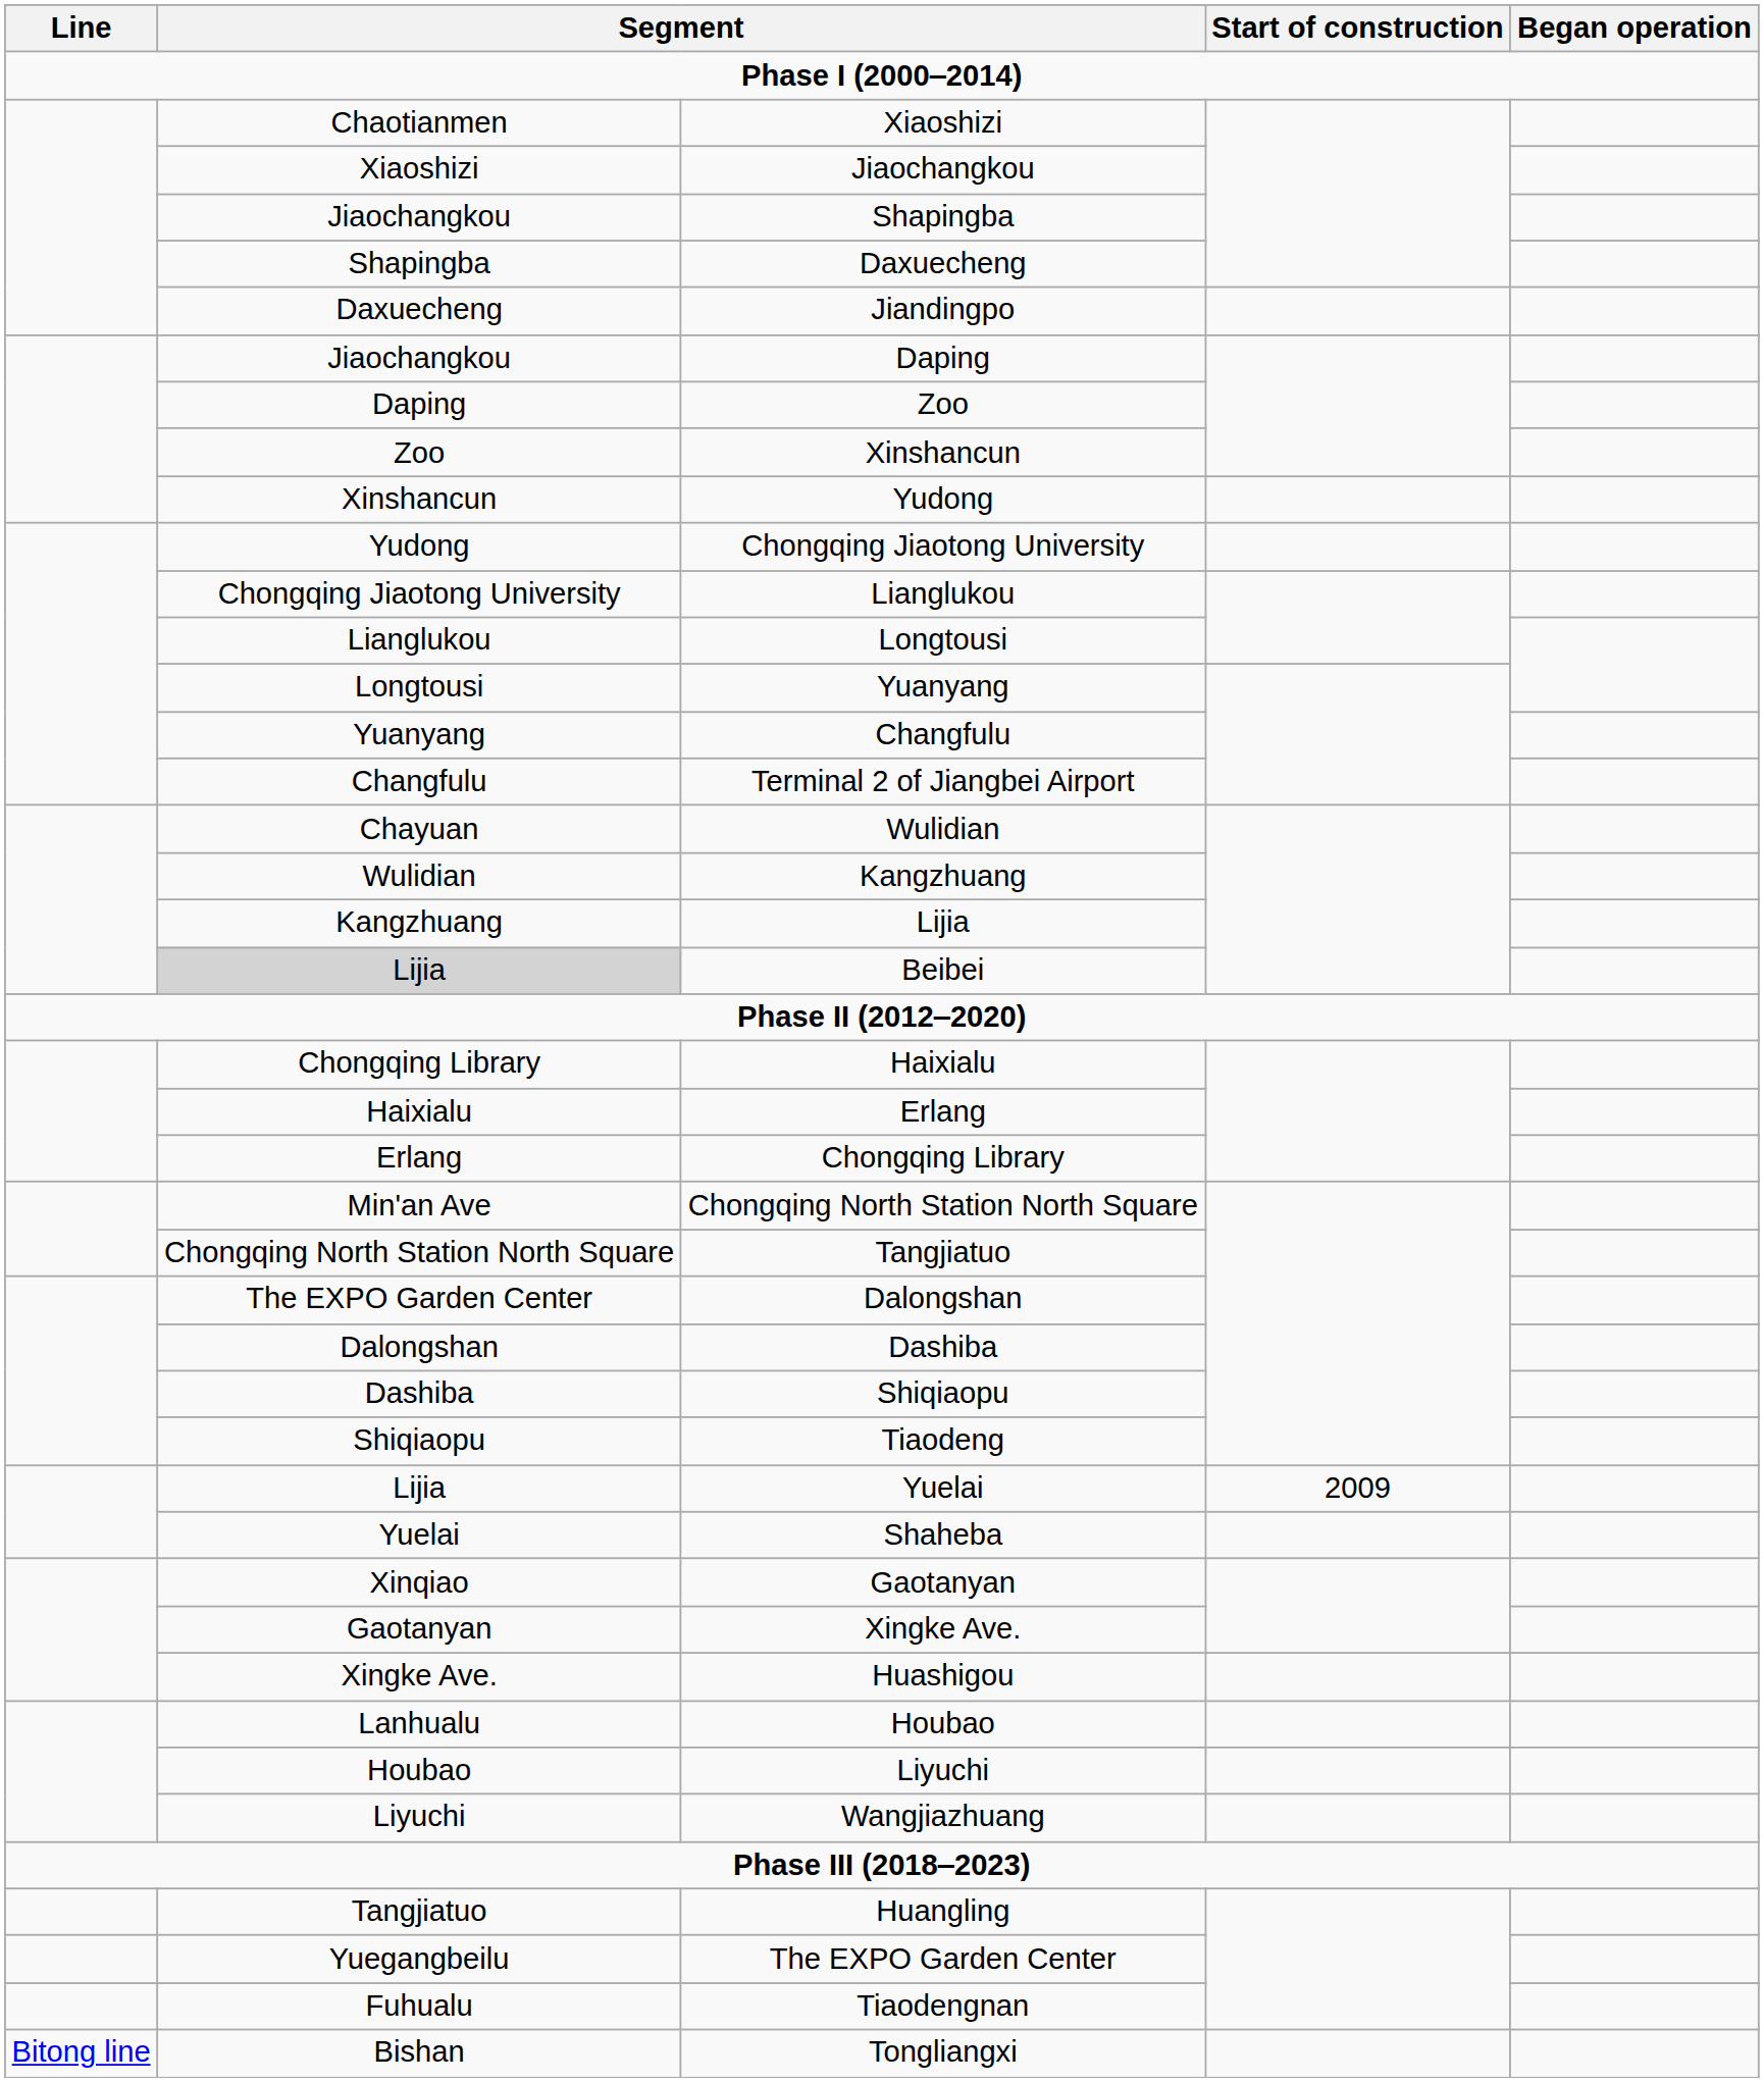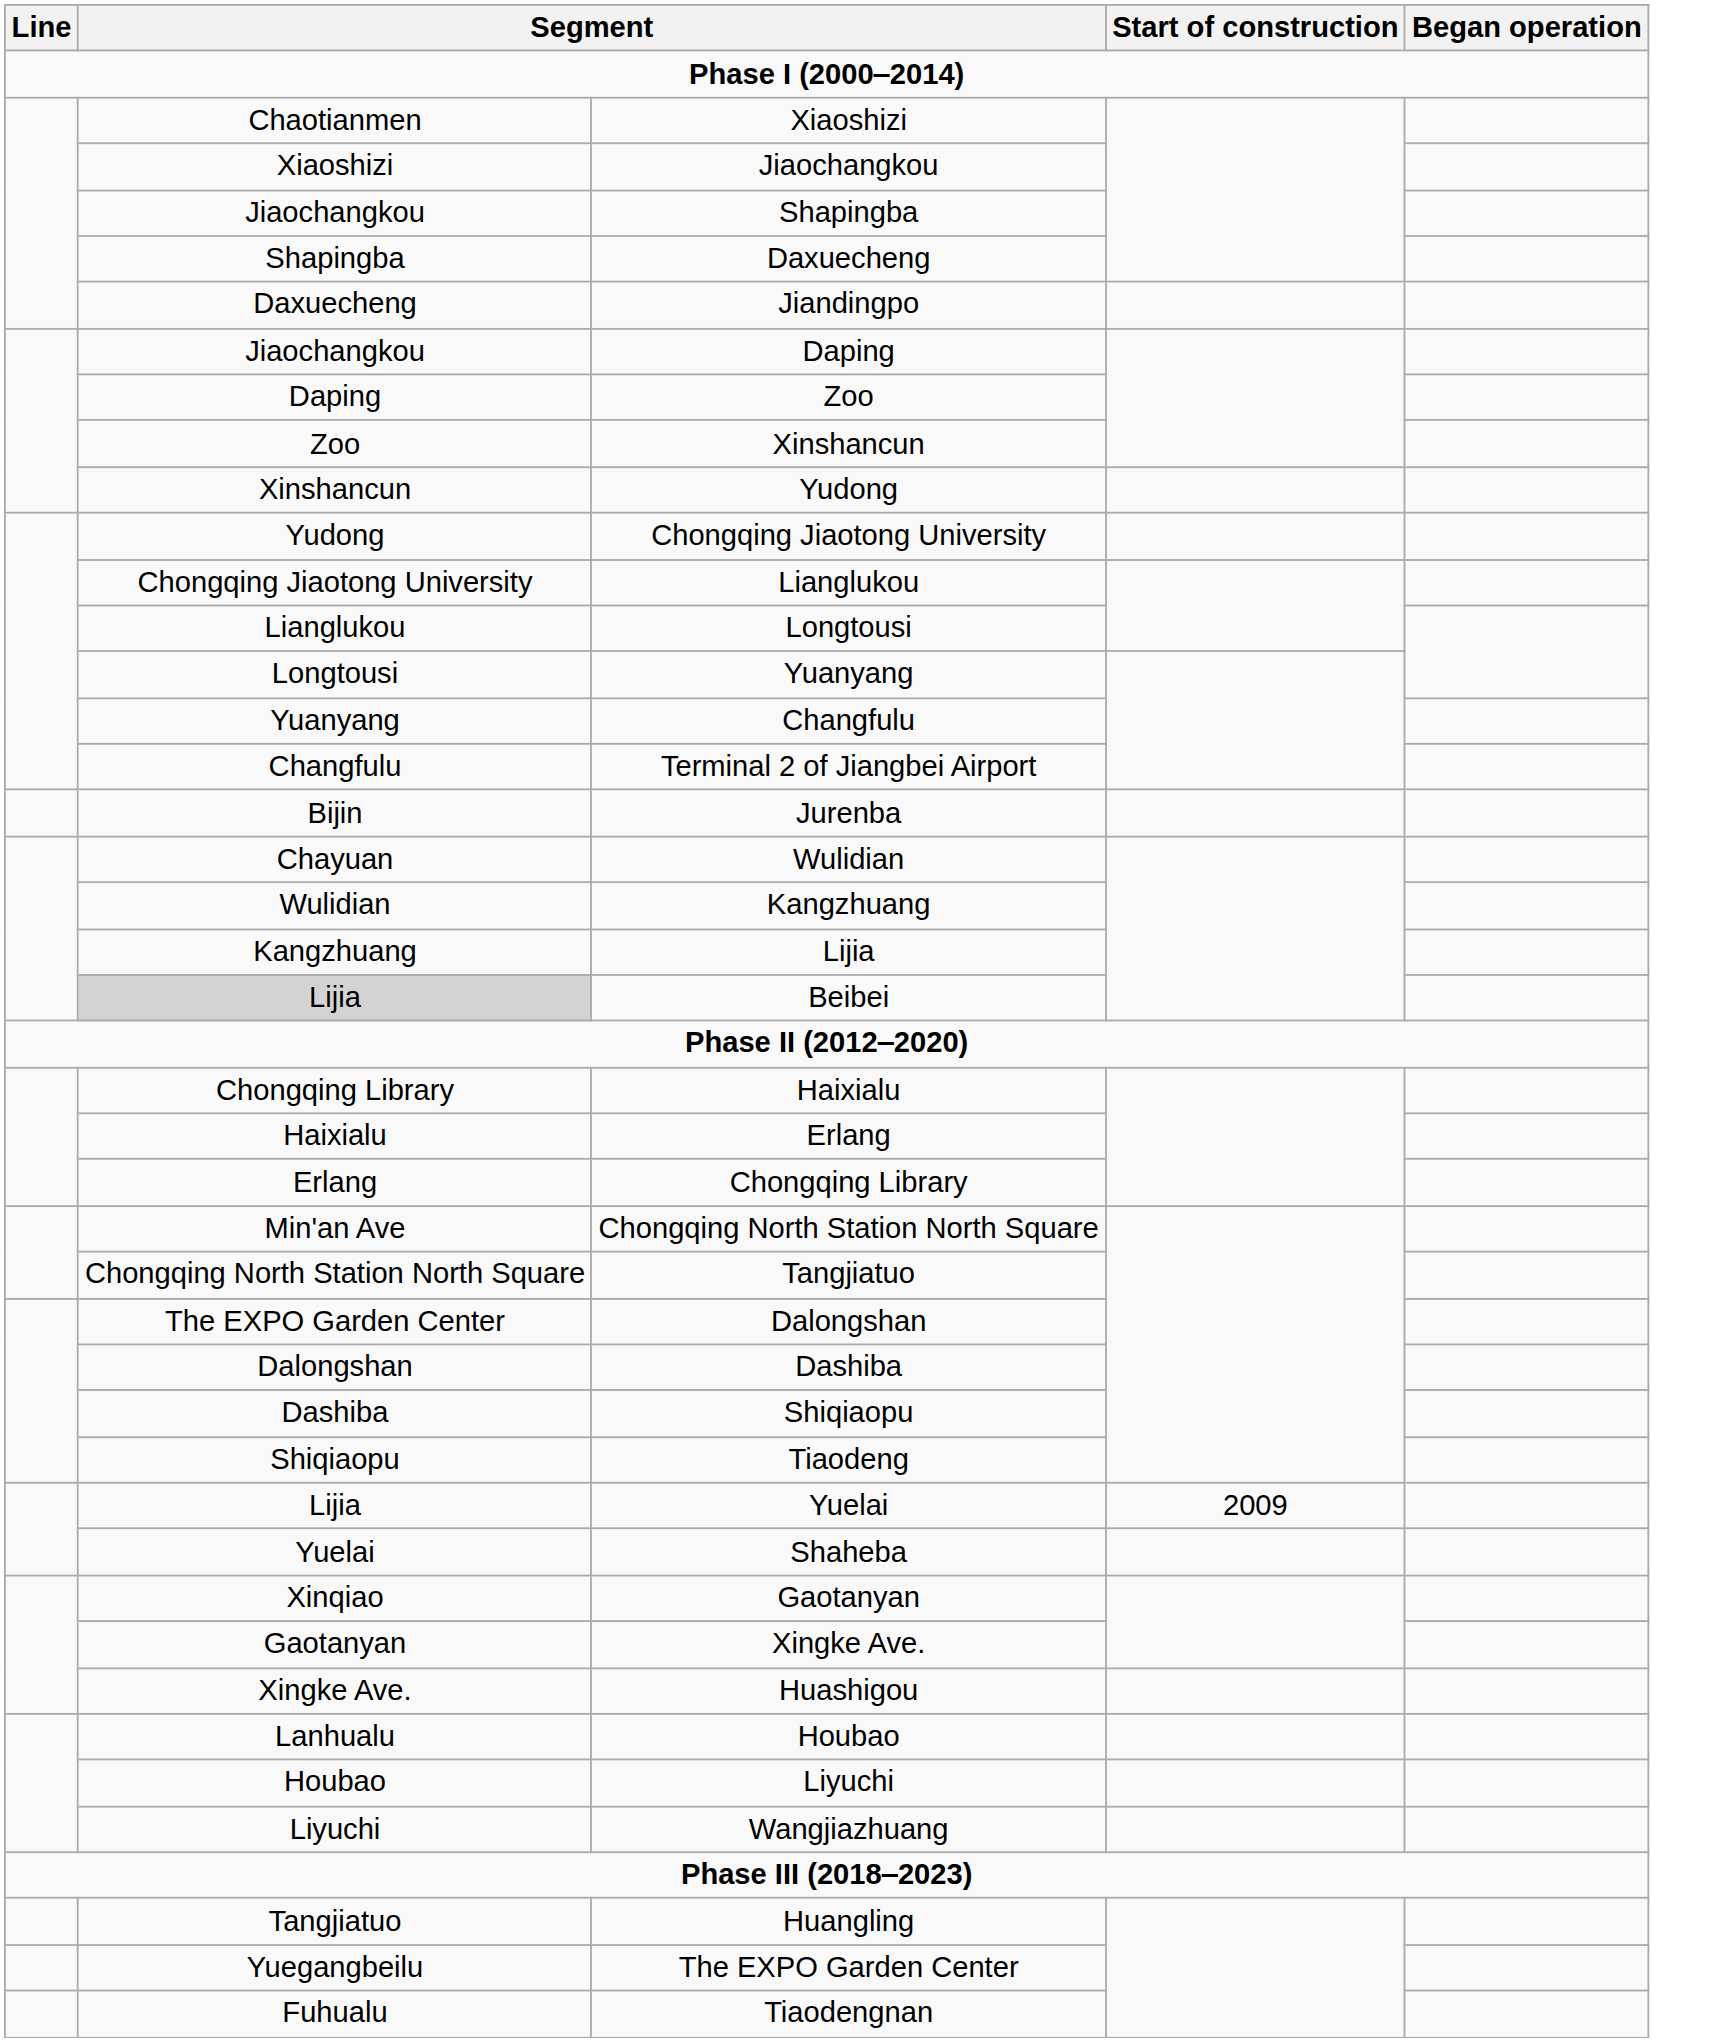+ row: Bijin | Jurenba
- row: Bitong line | Bishan | Tongliangxi
